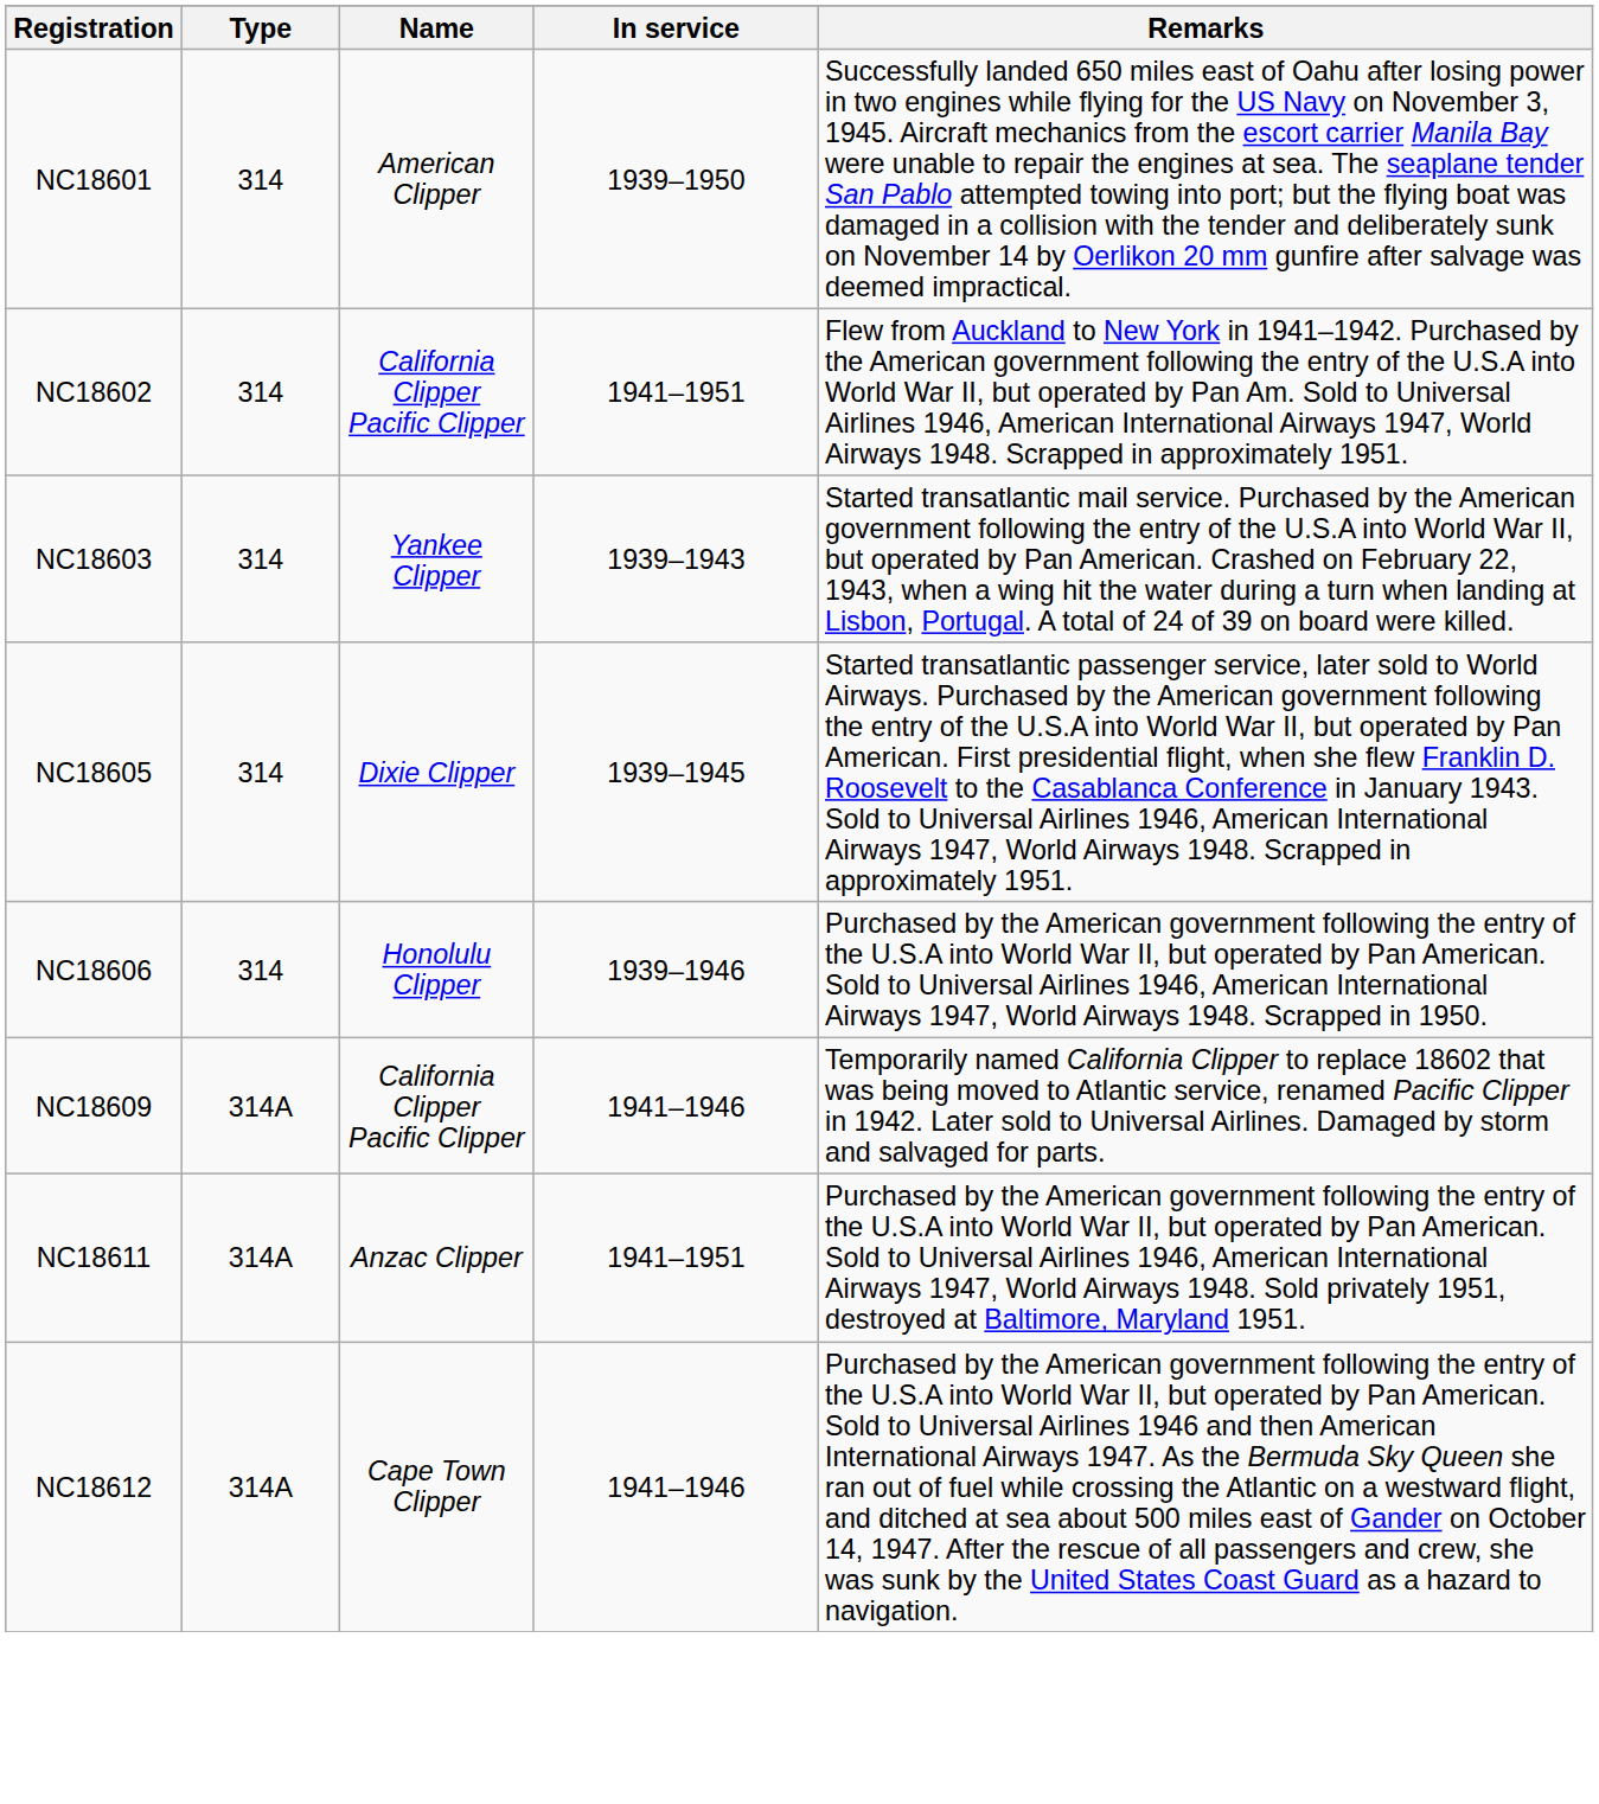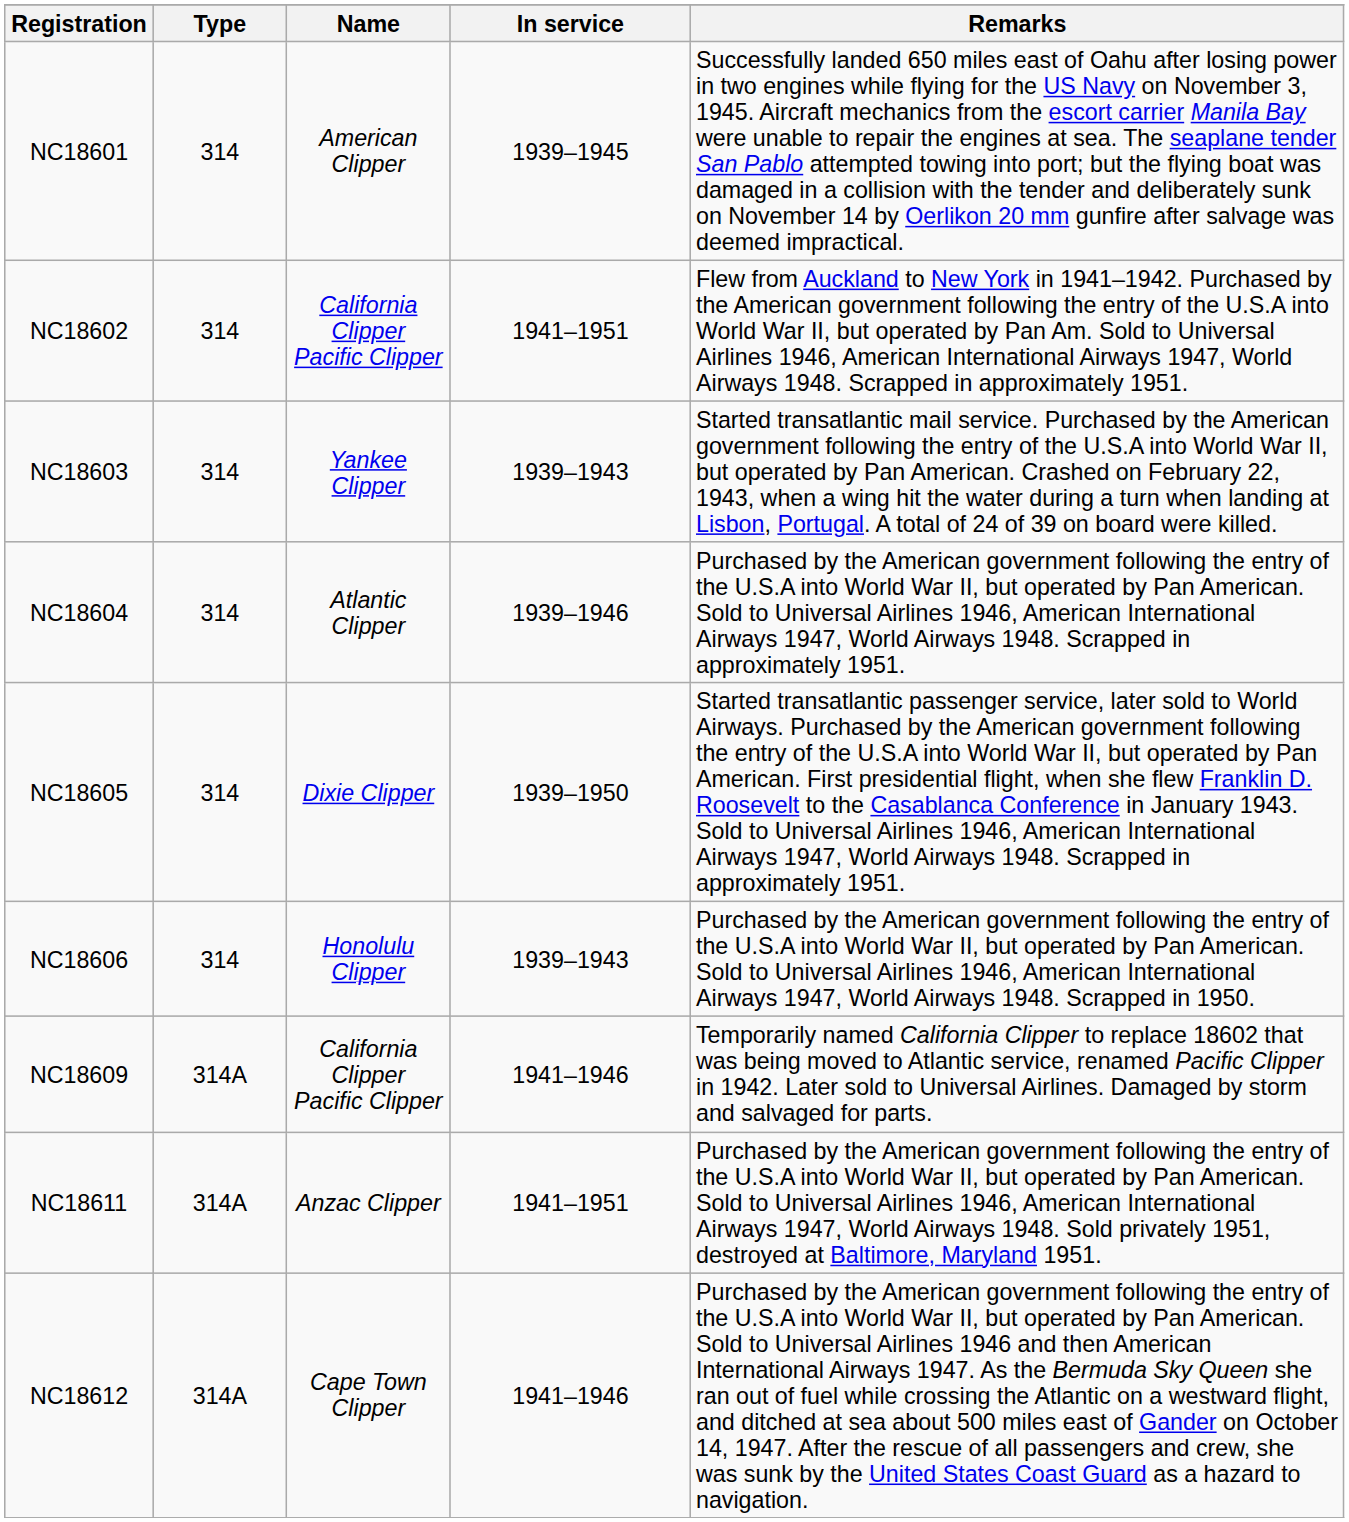NC18601 | In service: 1939–1950 -> 1939–1945
+ row: NC18604 | 314 | Atlantic Clipper | 1939–1946 | Purchased by the American government following the entry of the U.S.A into World War II, but operated by Pan American. Sold to Universal Airlines 1946, American International Airways 1947, World Airways 1948. Scrapped in approximately 1951.
NC18605 | In service: 1939–1945 -> 1939–1950
NC18606 | In service: 1939–1946 -> 1939–1943
